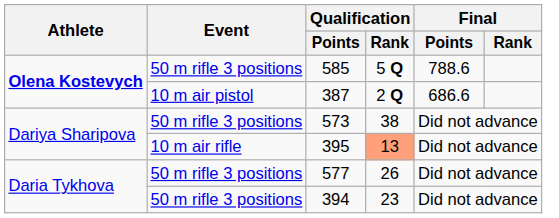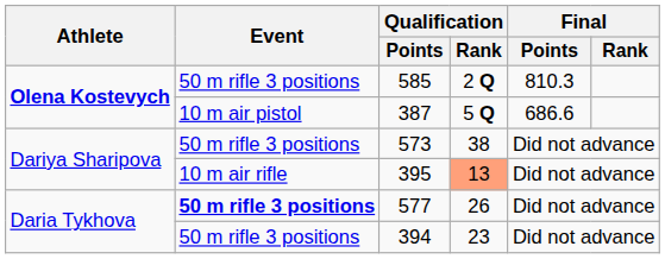585 | Qualification / Rank: 5 Q -> 2 Q
585 | Final / Points: 788.6 -> 810.3
387 | Qualification / Rank: 2 Q -> 5 Q
577 | Event: normal -> bold
